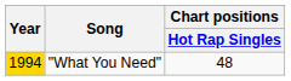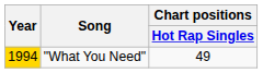"What You Need" | Chart positions / Hot Rap Singles: 48 -> 49
